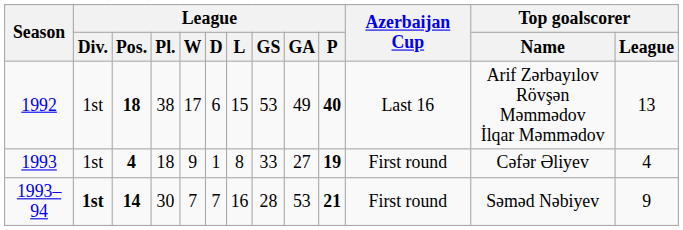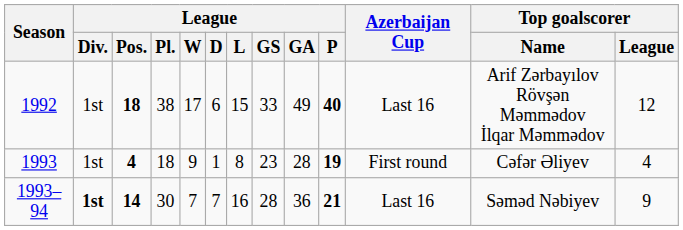1992 | League / GS: 53 -> 33
1992 | Top goalscorer / League: 13 -> 12
1993 | League / GS: 33 -> 23
1993 | League / GA: 27 -> 28
1993–94 | League / GA: 53 -> 36
1993–94 | Azerbaijan Cup: First round -> Last 16
